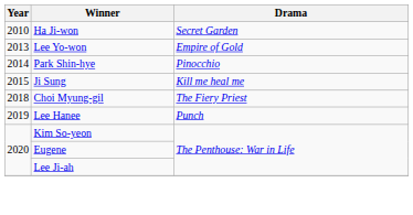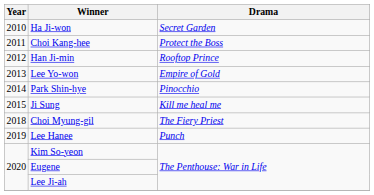+ row: 2011 | Choi Kang-hee | Protect the Boss
+ row: 2012 | Han Ji-min | Rooftop Prince
